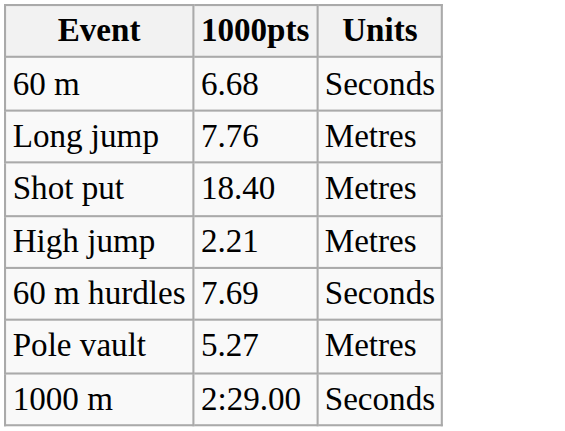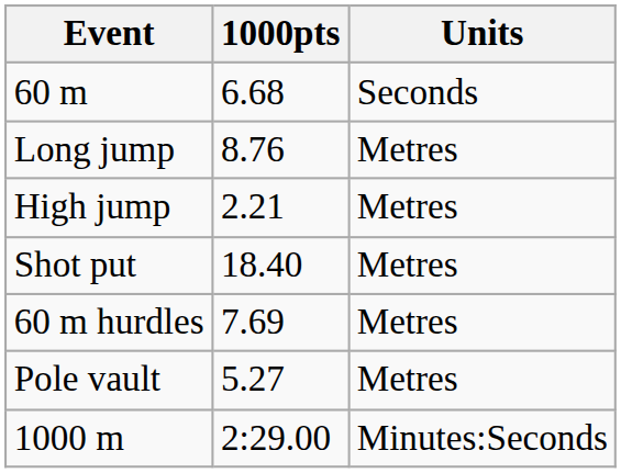Long jump | 1000pts: 7.76 -> 8.76
rows swapped: Shot put <-> High jump
60 m hurdles | Units: Seconds -> Metres
1000 m | Units: Seconds -> Minutes:Seconds
